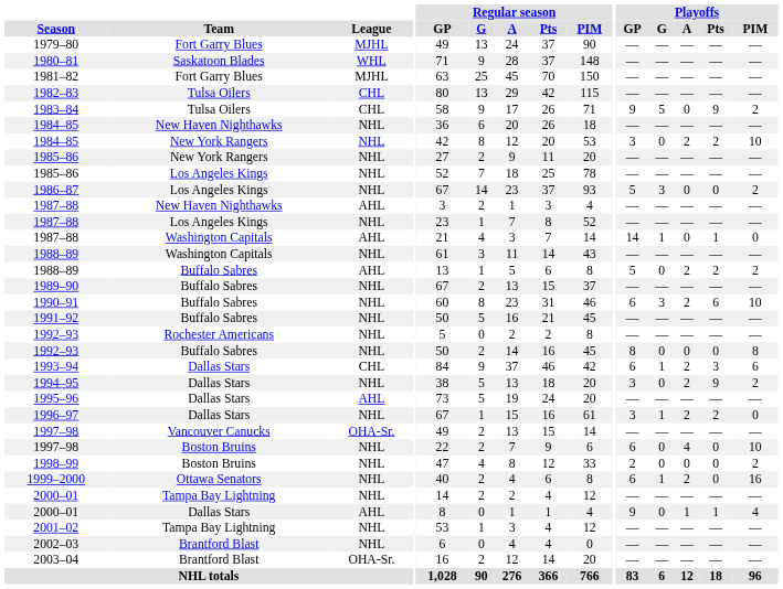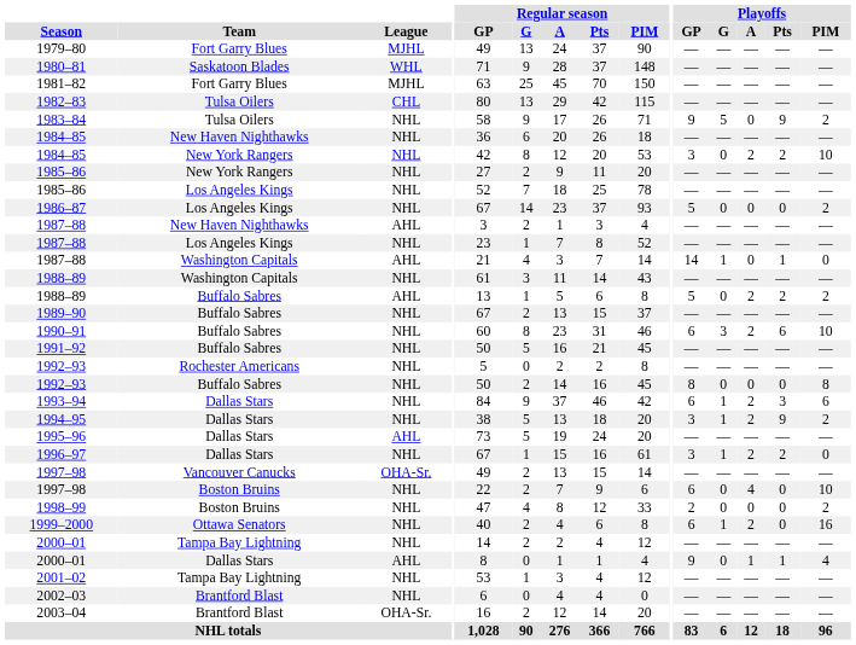1983–84 | League: CHL -> NHL
1986–87 | Playoffs / G: 3 -> 0
1993–94 | League: CHL -> NHL
1994–95 | Playoffs / G: 0 -> 1
